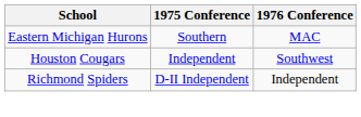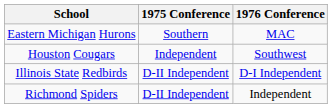+ row: Illinois State Redbirds | D-II Independent | D-I Independent
